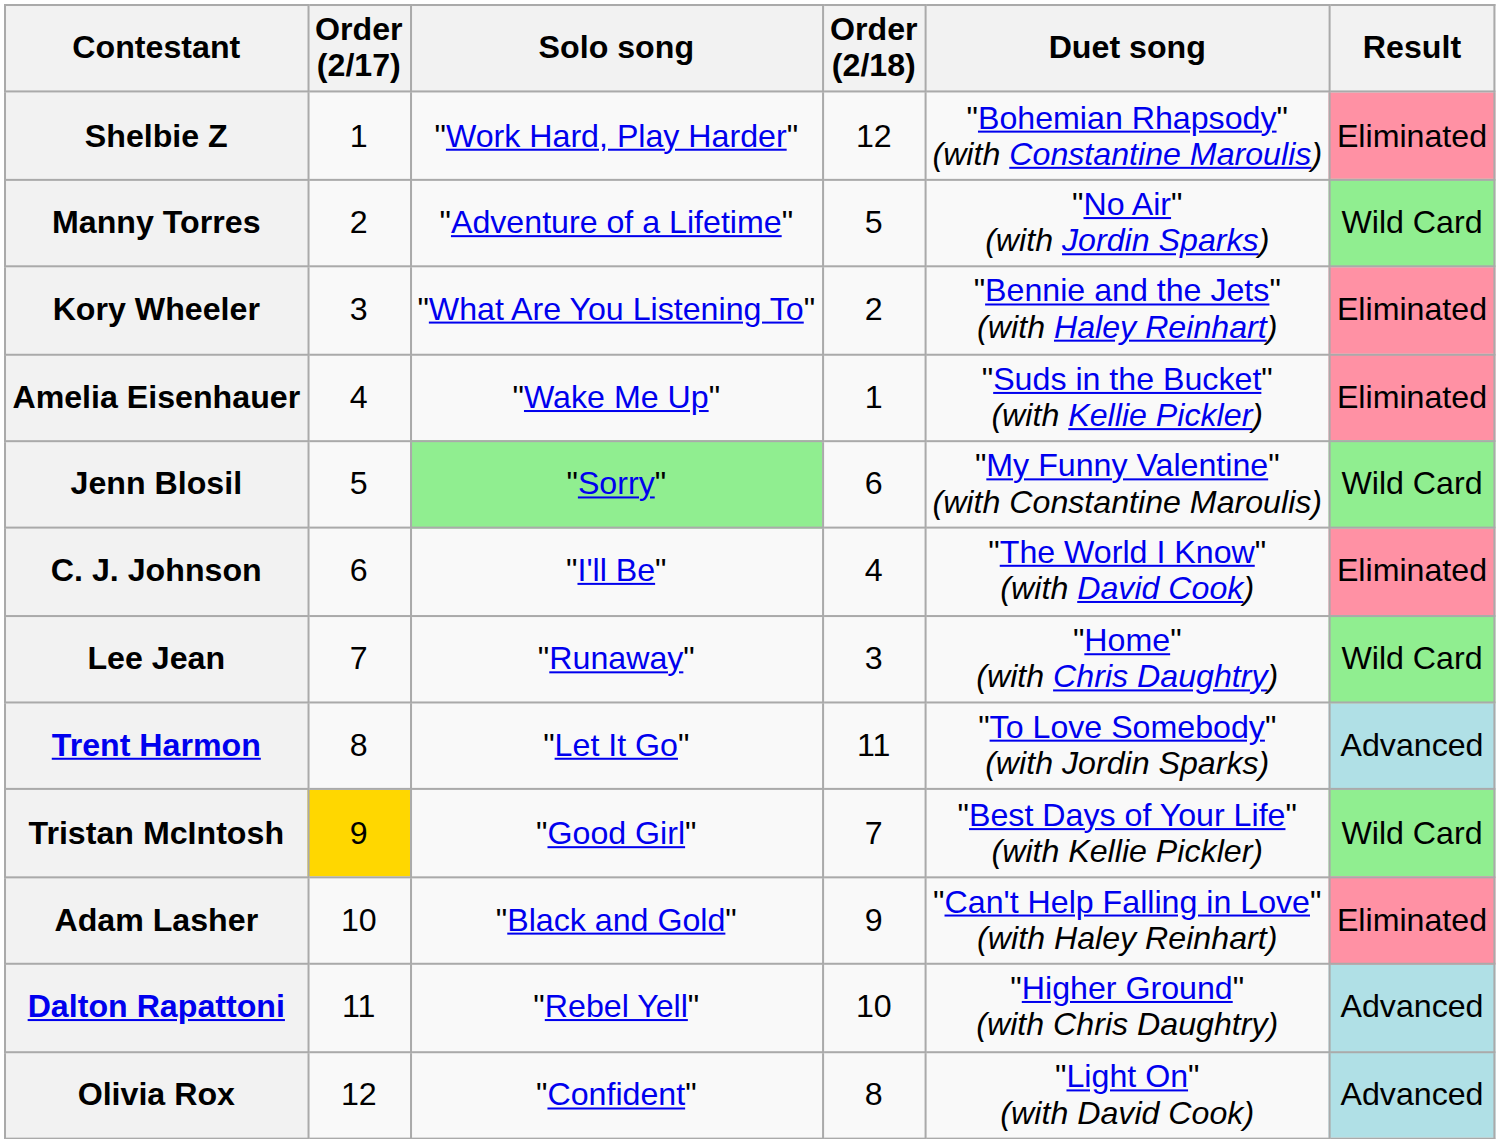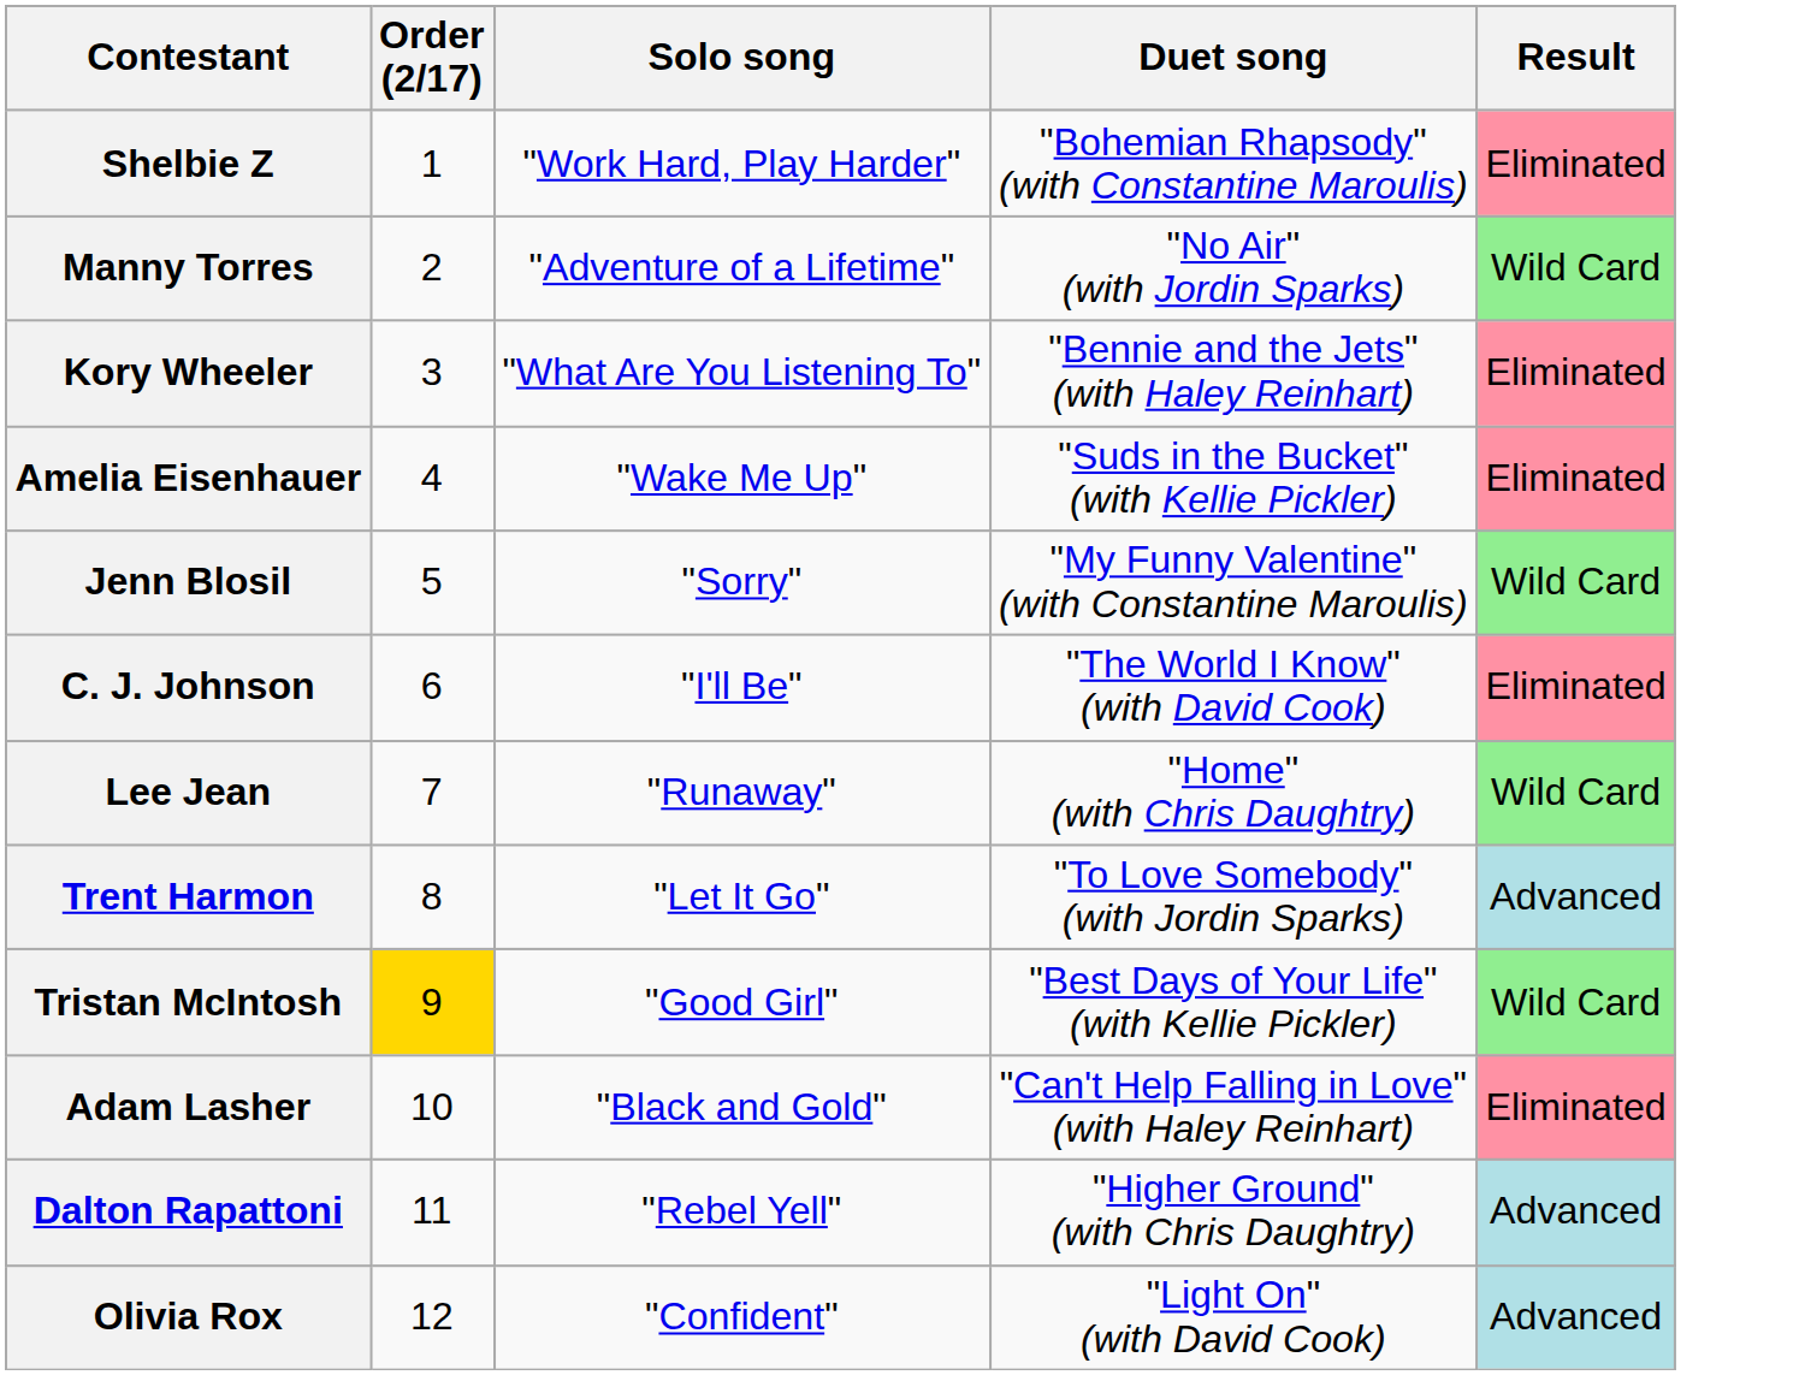- column: Order (2/18) | 12 | 5 | 2 | 1 | 6 | 4 | 3 | 11 | 7 | 9 | 10 | 8
Jenn Blosil | Solo song: lightgreen background -> no background
